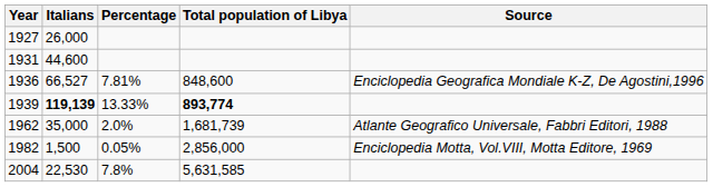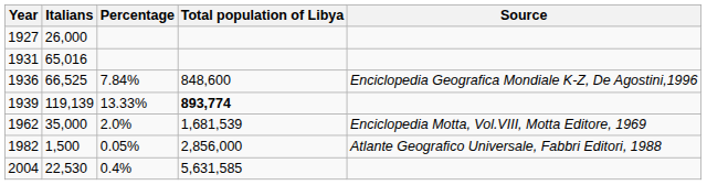1931 | Italians: 44,600 -> 65,016
1936 | Italians: 66,527 -> 66,525
1936 | Percentage: 7.81% -> 7.84%
1939 | Italians: bold -> normal
1962 | Total population of Libya: 1,681,739 -> 1,681,539
1962 | Source: Atlante Geografico Universale, Fabbri Editori, 1988 -> Enciclopedia Motta, Vol.VIII, Motta Editore, 1969
1982 | Source: Enciclopedia Motta, Vol.VIII, Motta Editore, 1969 -> Atlante Geografico Universale, Fabbri Editori, 1988
2004 | Percentage: 7.8% -> 0.4%
